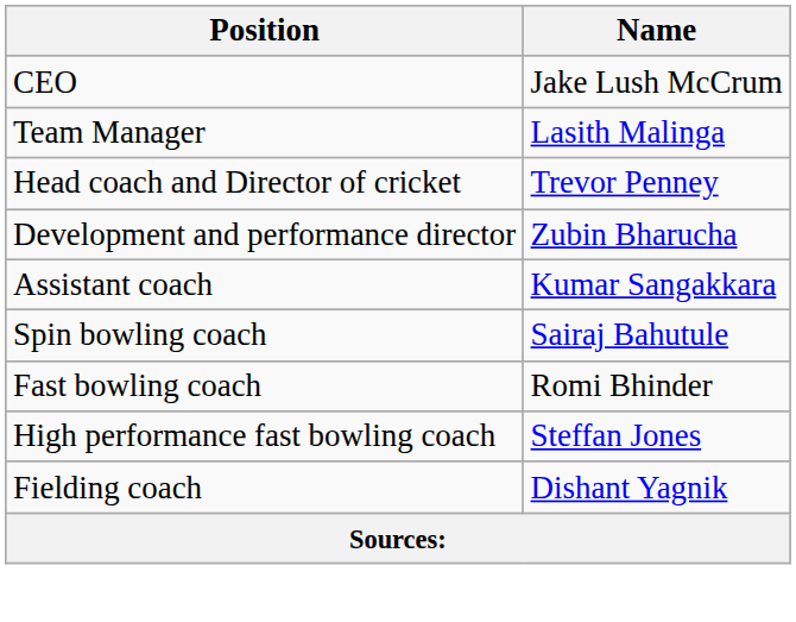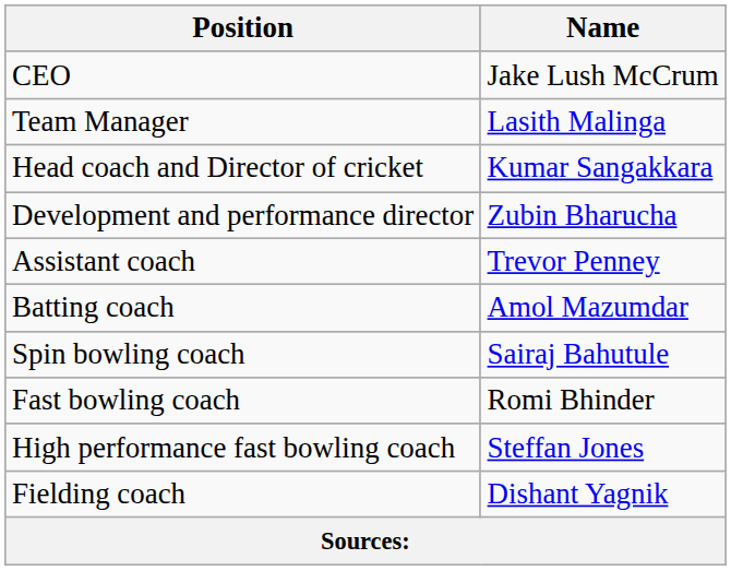Head coach and Director of cricket | Name: Trevor Penney -> Kumar Sangakkara
Assistant coach | Name: Kumar Sangakkara -> Trevor Penney
+ row: Batting coach | Amol Mazumdar
